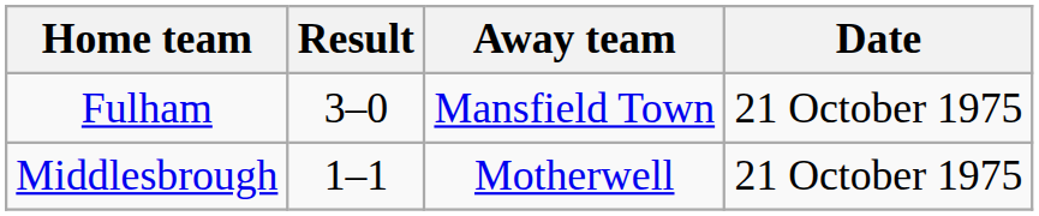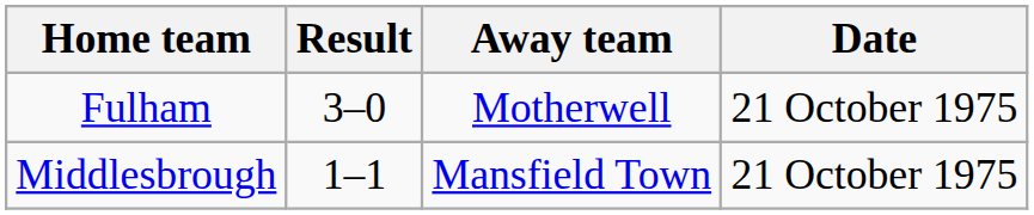Fulham | Away team: Mansfield Town -> Motherwell
Middlesbrough | Away team: Motherwell -> Mansfield Town
